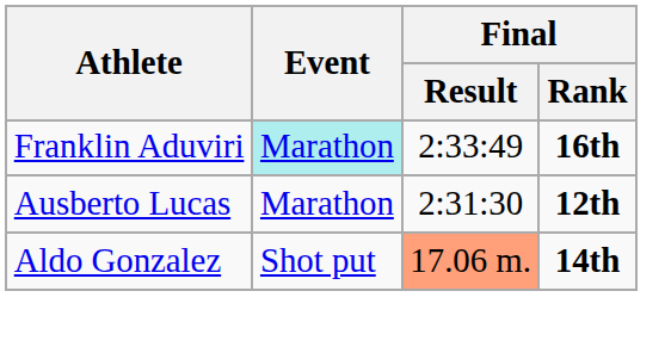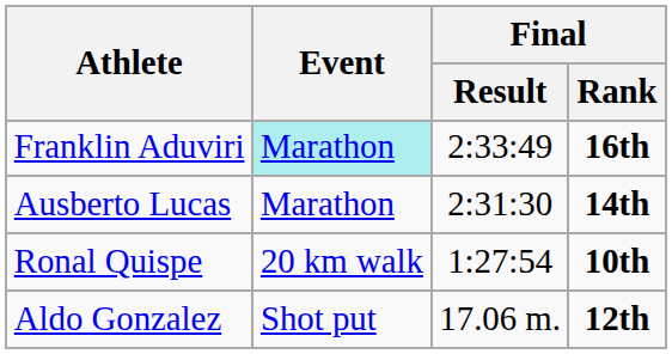Ausberto Lucas | Final / Rank: 12th -> 14th
+ row: Ronal Quispe | 20 km walk | 1:27:54 | 10th
Aldo Gonzalez | Final / Result: lightsalmon background -> no background
Aldo Gonzalez | Final / Rank: 14th -> 12th
